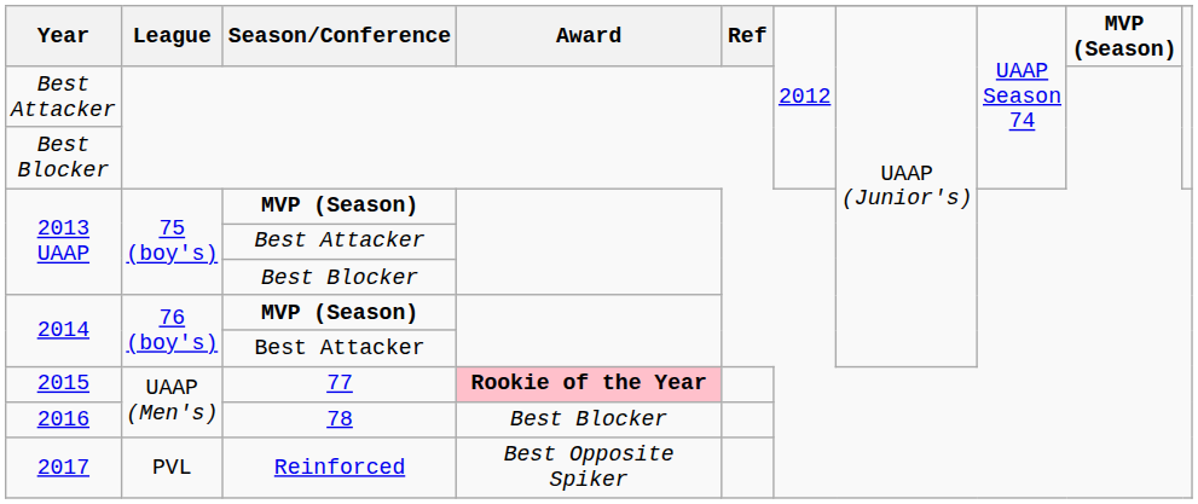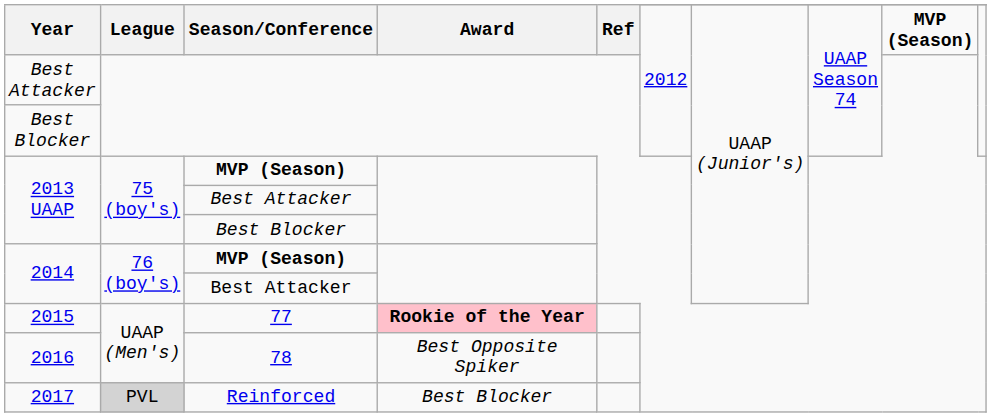2016 | Award: Best Blocker -> Best Opposite Spiker
2017 | League: no background -> lightgrey background
2017 | Award: Best Opposite Spiker -> Best Blocker
